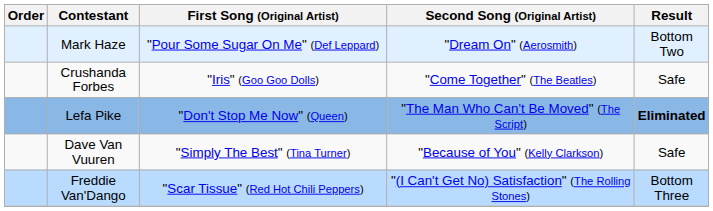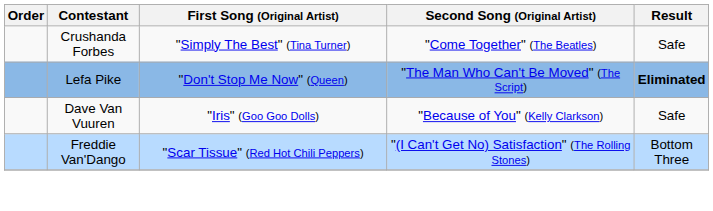- row: Mark Haze | "Pour Some Sugar On Me" (Def Leppard) | "Dream On" (Aerosmith) | Bottom Two
Crushanda Forbes | First Song (Original Artist): "Iris" (Goo Goo Dolls) -> "Simply The Best" (Tina Turner)
Dave Van Vuuren | First Song (Original Artist): "Simply The Best" (Tina Turner) -> "Iris" (Goo Goo Dolls)
